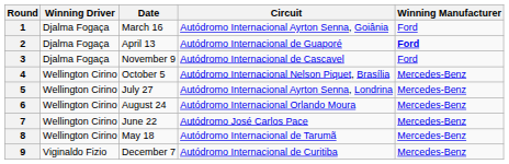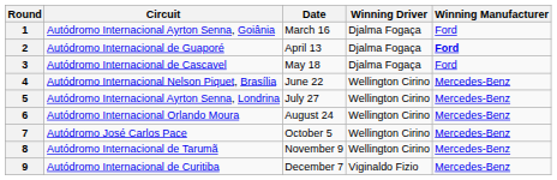columns swapped: Circuit <-> Winning Driver
3 | Date: November 9 -> May 18
4 | Date: October 5 -> June 22
7 | Date: June 22 -> October 5
8 | Date: May 18 -> November 9
